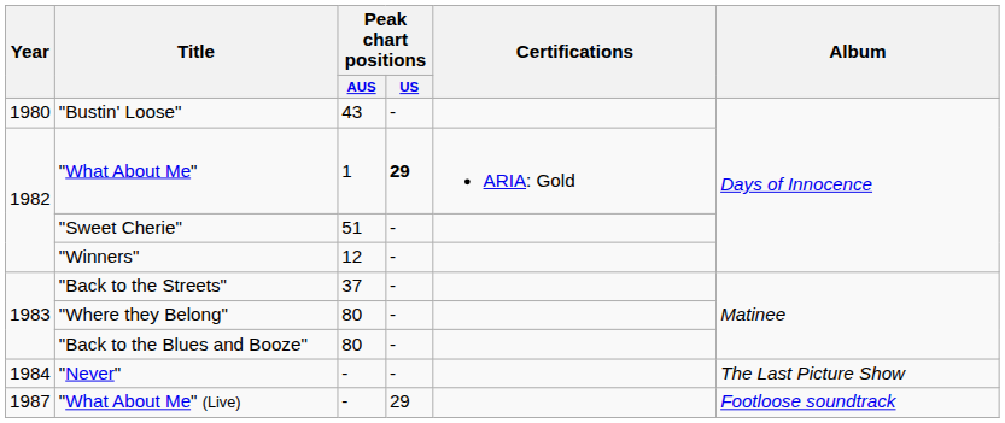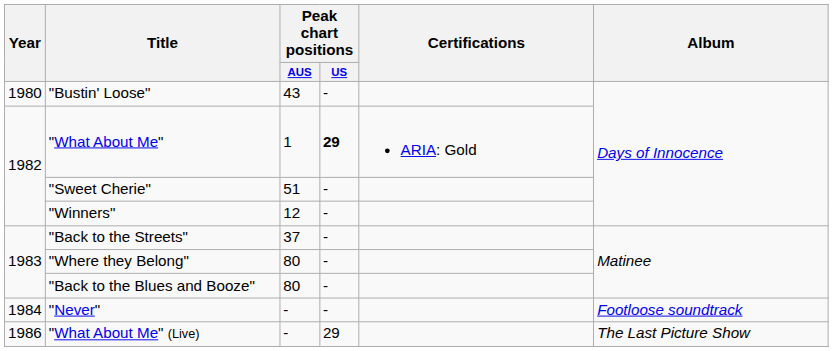"Never" | Album: The Last Picture Show -> Footloose soundtrack
"What About Me" (Live) | Year: 1987 -> 1986
"What About Me" (Live) | Album: Footloose soundtrack -> The Last Picture Show
